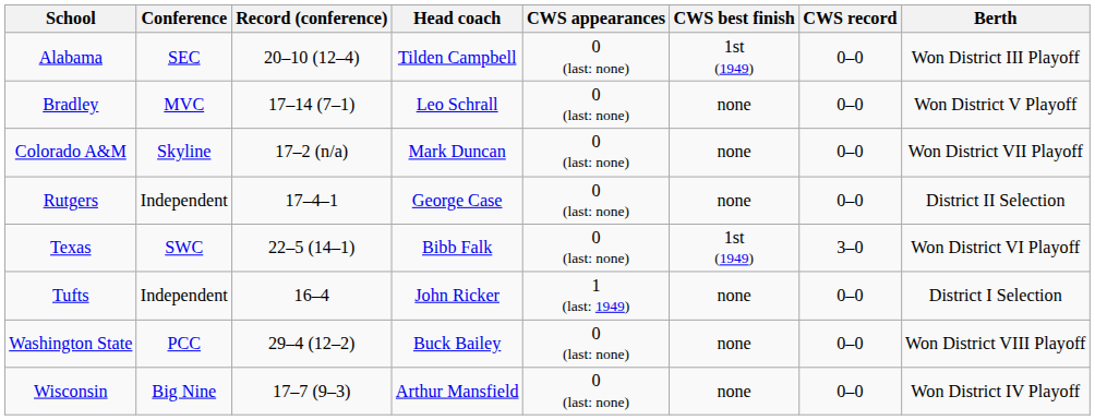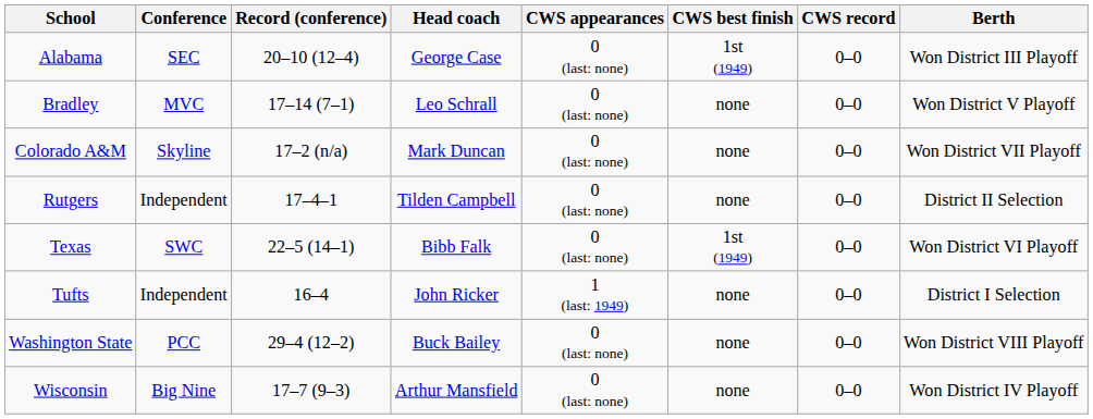Alabama | Head coach: Tilden Campbell -> George Case
Rutgers | Head coach: George Case -> Tilden Campbell
Texas | CWS record: 3–0 -> 0–0
